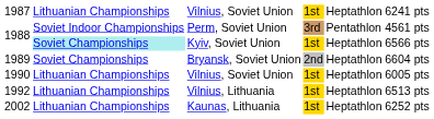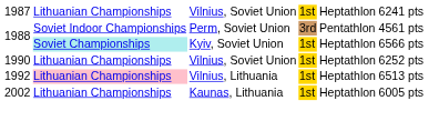- row: 1989 | Soviet Championships | Bryansk, Soviet Union | 2nd | Heptathlon | 6604 pts
1990 / Vilnius, Soviet Union | column 6: 6005 pts -> 6252 pts
Vilnius, Lithuania | column 2: no background -> pink background
Kaunas, Lithuania | column 6: 6252 pts -> 6005 pts
